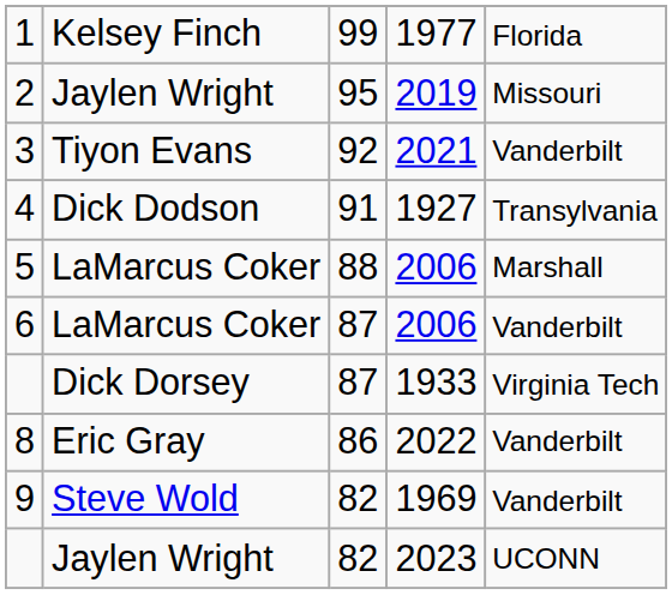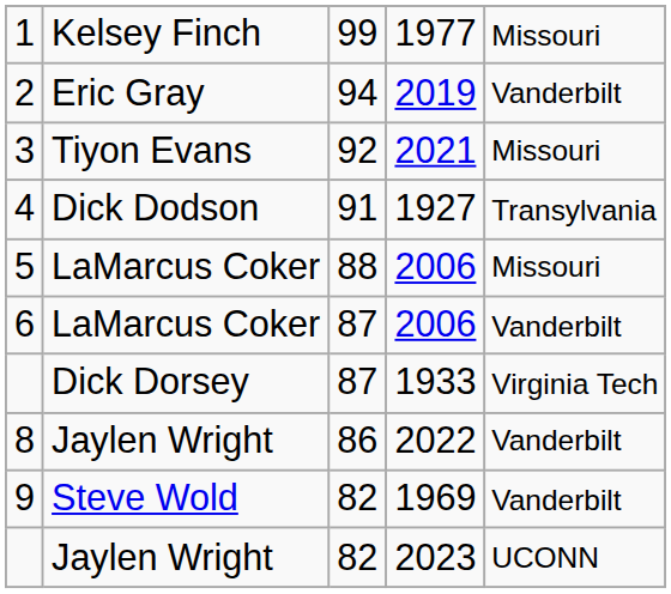1 | column 5: Florida -> Missouri
2 | column 2: Jaylen Wright -> Eric Gray
2 | column 3: 95 -> 94
2 | column 5: Missouri -> Vanderbilt
3 | column 5: Vanderbilt -> Missouri
5 | column 5: Marshall -> Missouri
8 | column 2: Eric Gray -> Jaylen Wright
